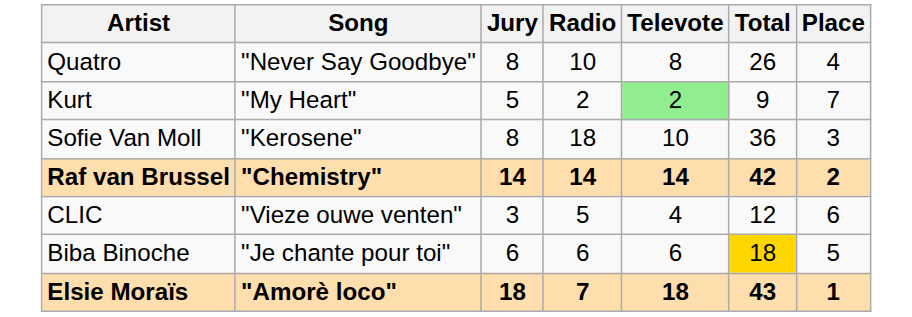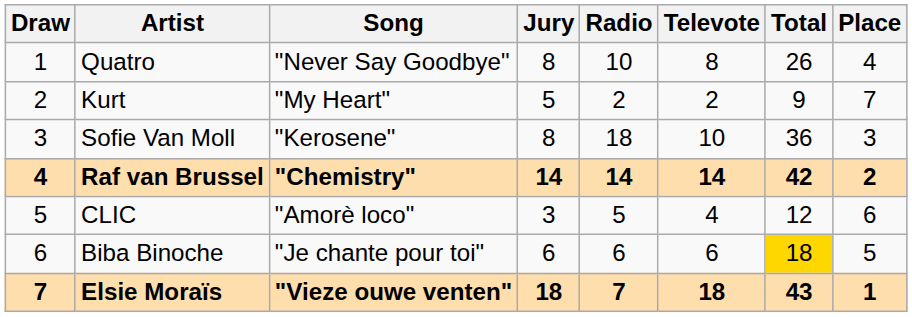+ column: Draw | 1 | 2 | 3 | 4 | 5 | 6 | 7
Kurt | Televote: lightgreen background -> no background
CLIC | Song: "Vieze ouwe venten" -> "Amorè loco"
Elsie Moraïs | Song: "Amorè loco" -> "Vieze ouwe venten"
